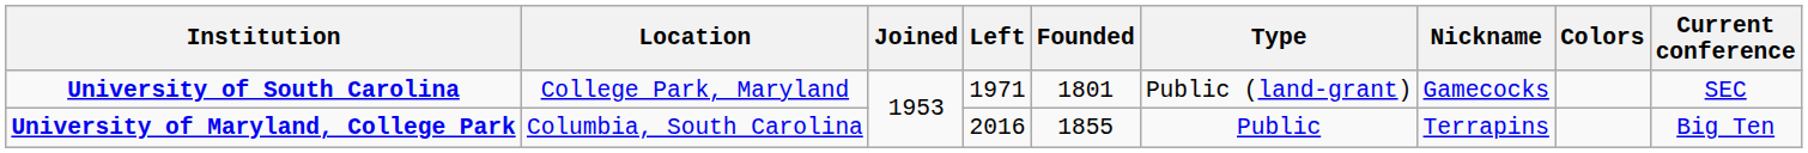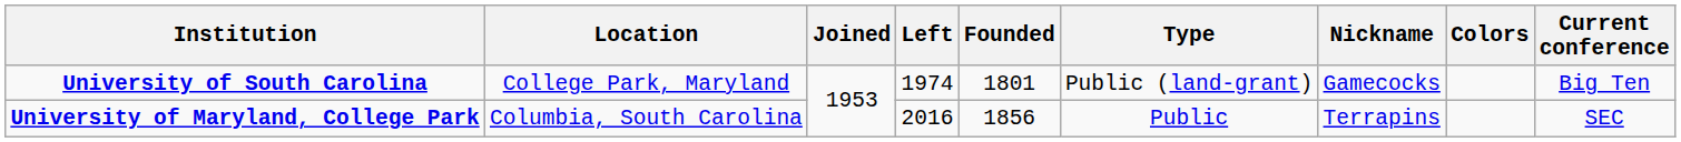University of South Carolina | Left: 1971 -> 1974
University of South Carolina | Current conference: SEC -> Big Ten
University of Maryland, College Park | Founded: 1855 -> 1856
University of Maryland, College Park | Current conference: Big Ten -> SEC
